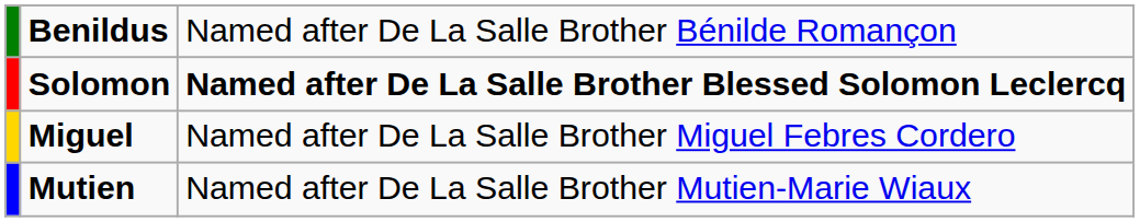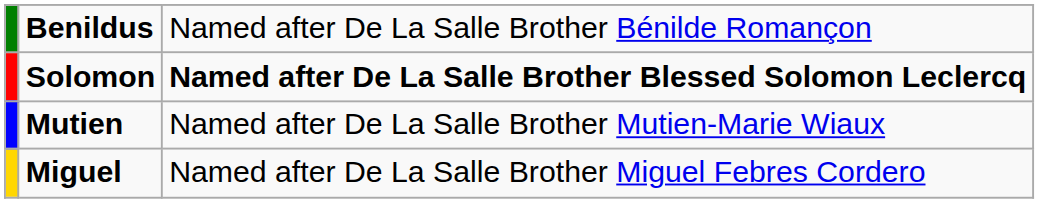rows swapped: Miguel <-> Mutien
